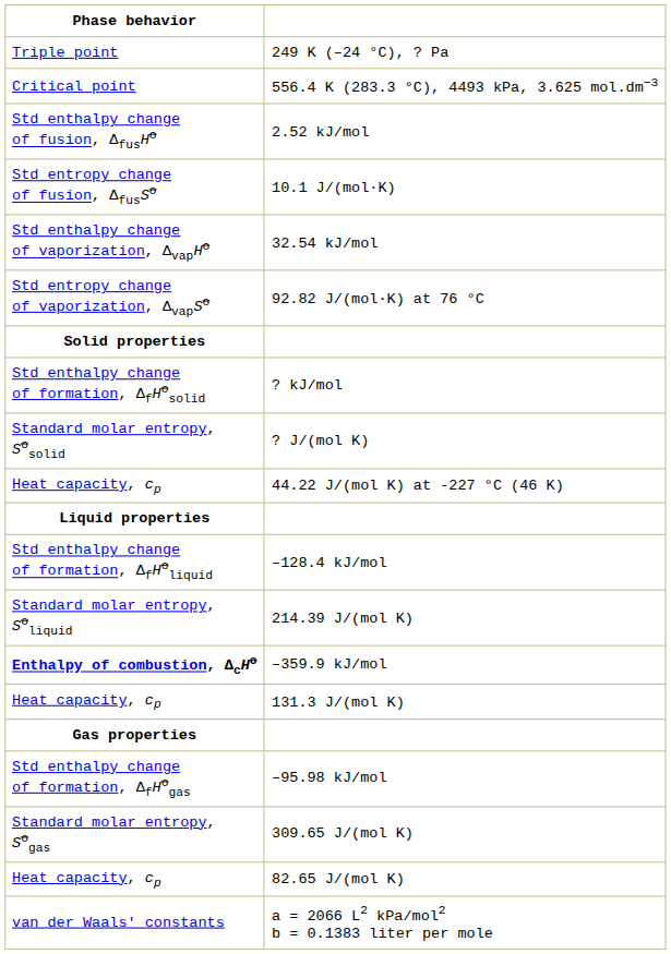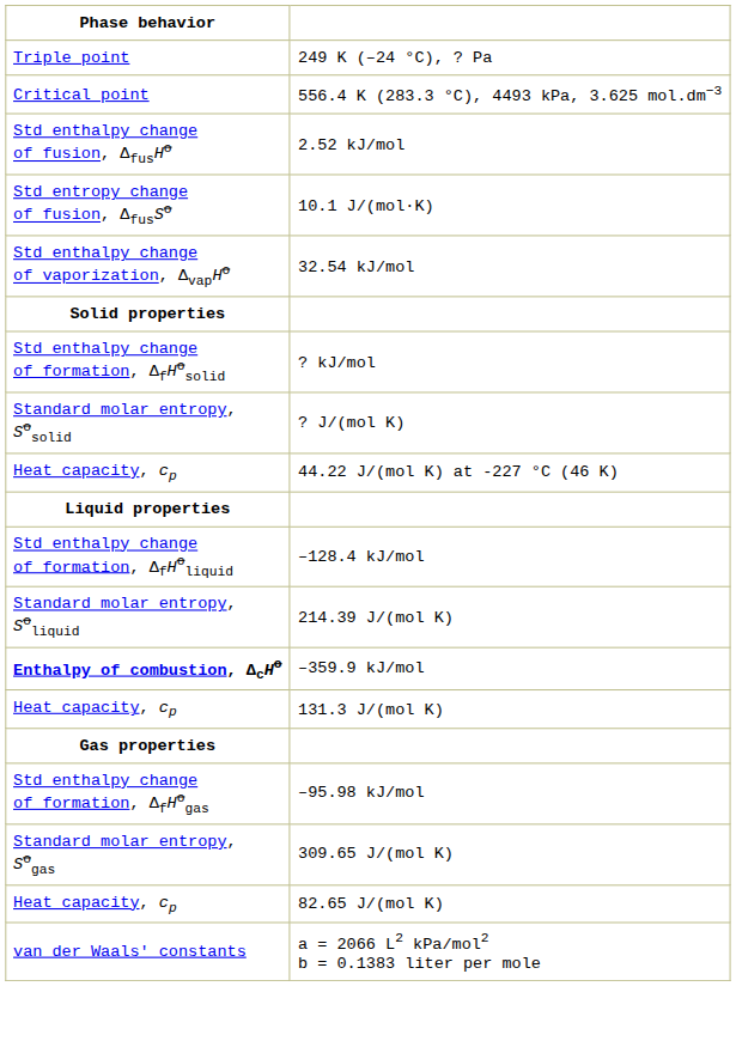- row: Std entropy change of vaporization, ΔvapSo | 92.82 J/(mol·K) at 76 °C
